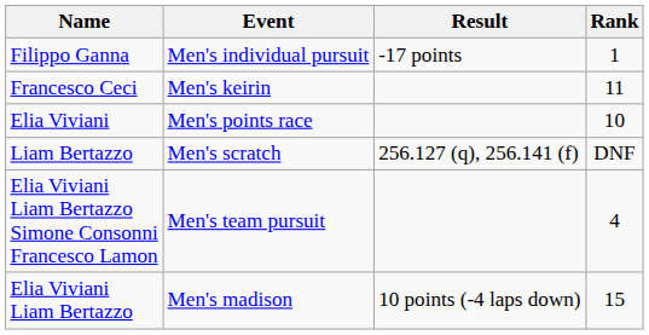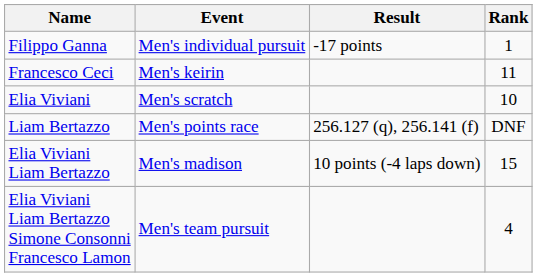Elia Viviani | Event: Men's points race -> Men's scratch
Liam Bertazzo | Event: Men's scratch -> Men's points race
rows swapped: Elia Viviani Liam Bertazzo Simone Consonni Francesco Lamon <-> Elia Viviani Liam Bertazzo
